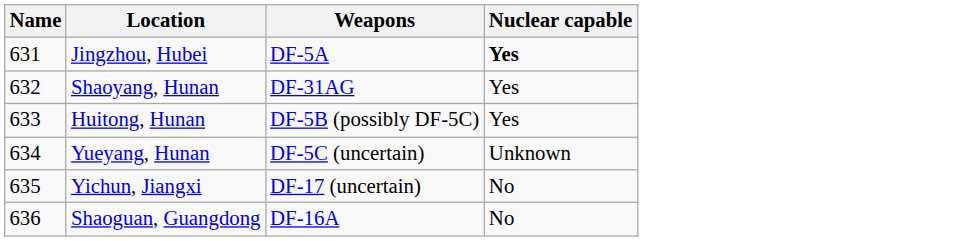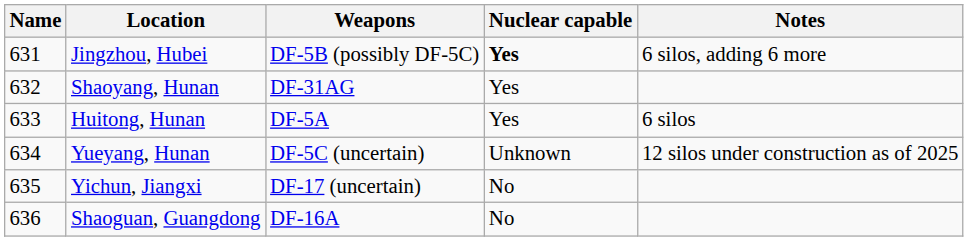+ column: Notes | 6 silos, adding 6 more | 6 silos | 12 silos under construction as of 2025
Jingzhou, Hubei | Weapons: DF-5A -> DF-5B (possibly DF-5C)
Huitong, Hunan | Weapons: DF-5B (possibly DF-5C) -> DF-5A
